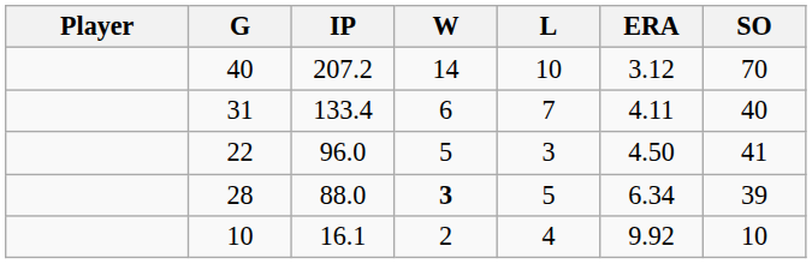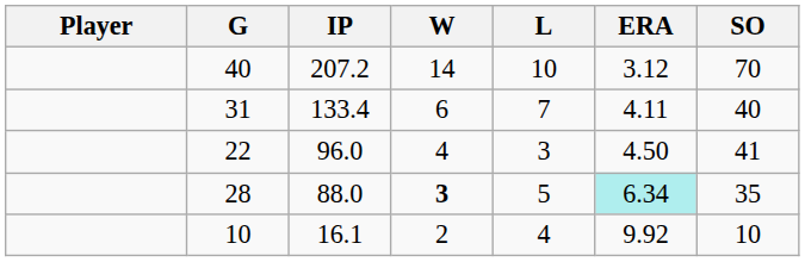22 | W: 5 -> 4
28 | ERA: no background -> paleturquoise background
28 | SO: 39 -> 35
